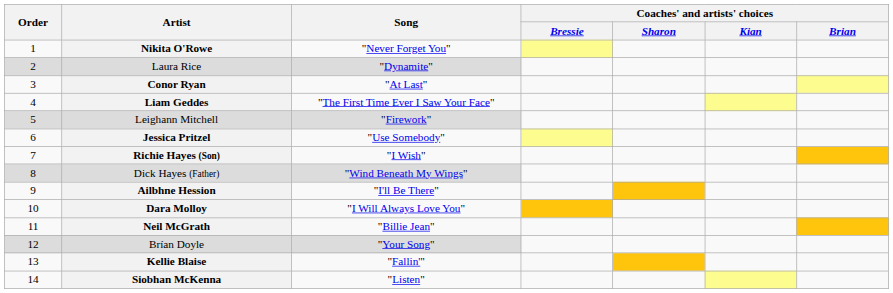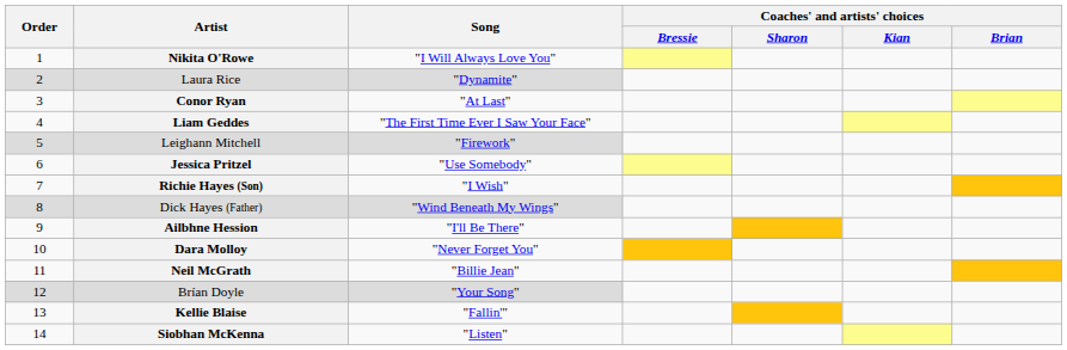Nikita O'Rowe | Song: "Never Forget You" -> "I Will Always Love You"
Dara Molloy | Song: "I Will Always Love You" -> "Never Forget You"
